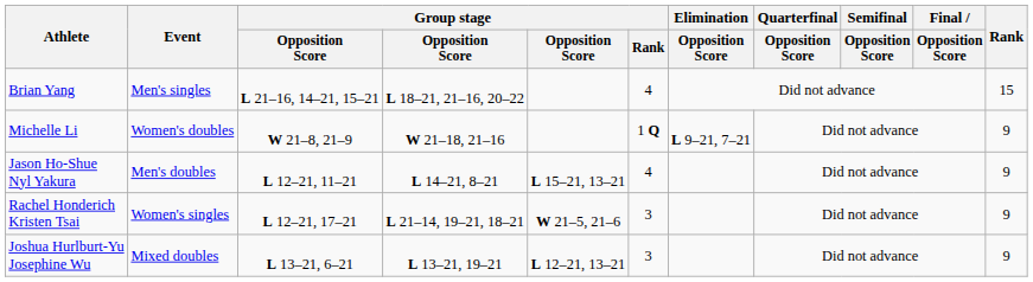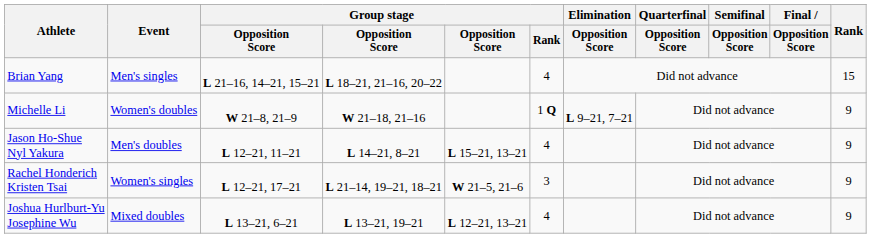Joshua Hurlburt-Yu Josephine Wu | Group stage / Rank: 3 -> 4
